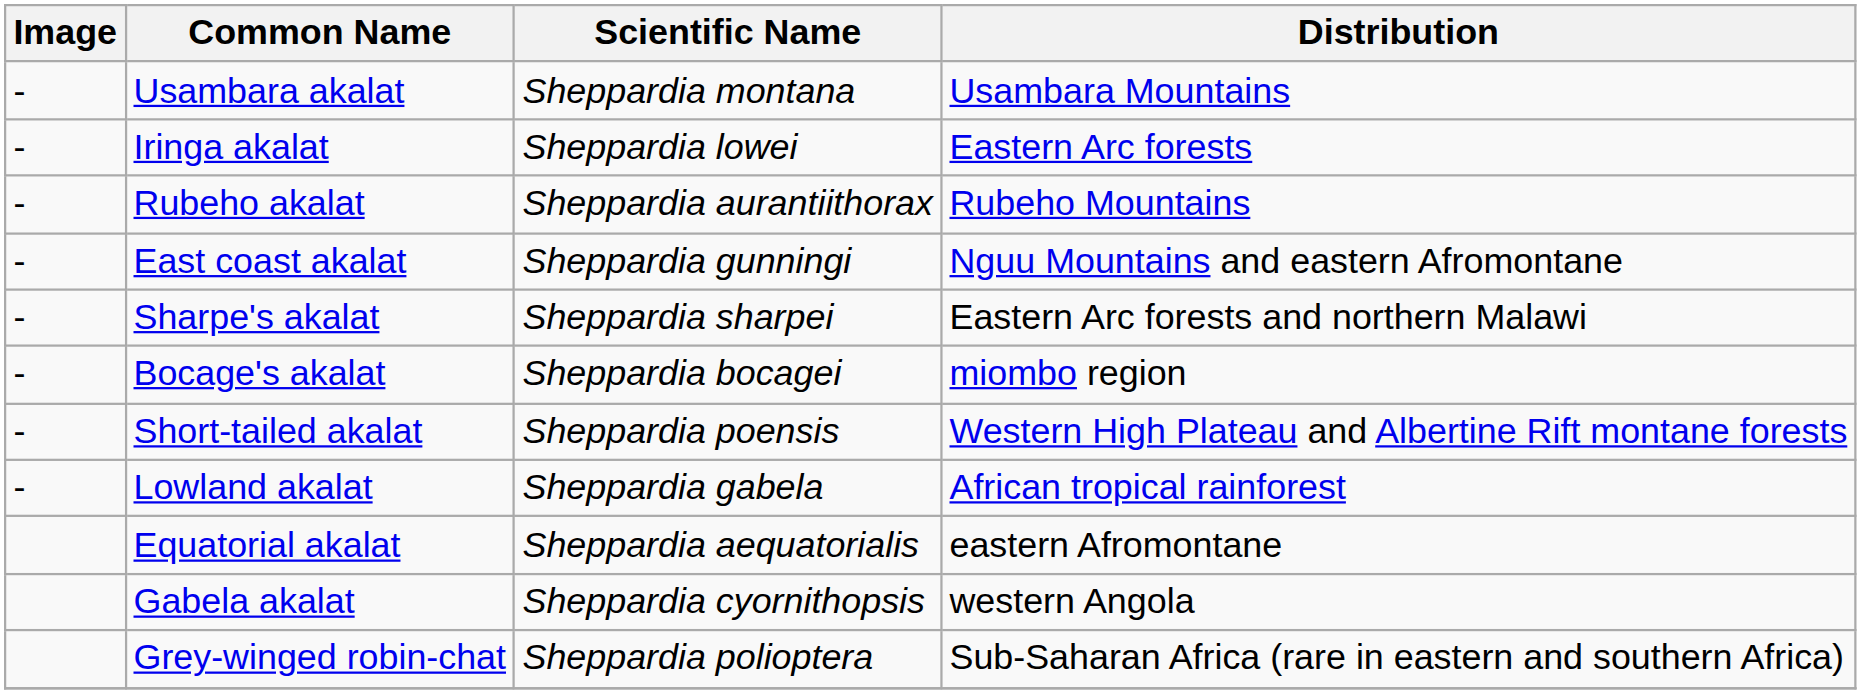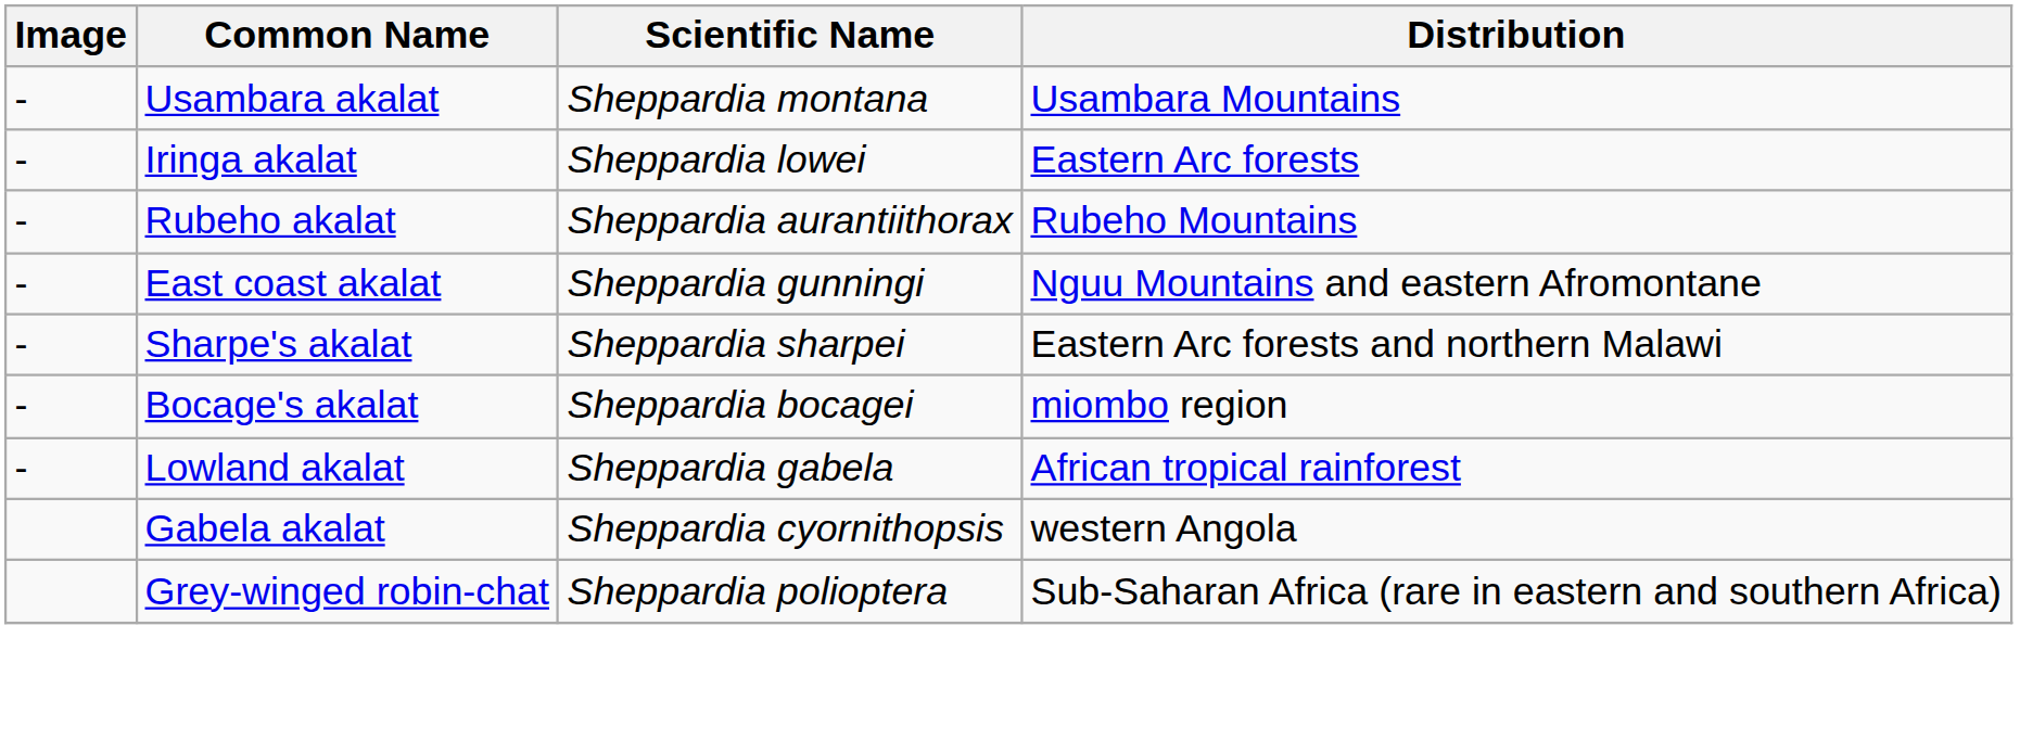- row: - | Short-tailed akalat | Sheppardia poensis | Western High Plateau and Albertine Rift montane forests
- row: Equatorial akalat | Sheppardia aequatorialis | eastern Afromontane
